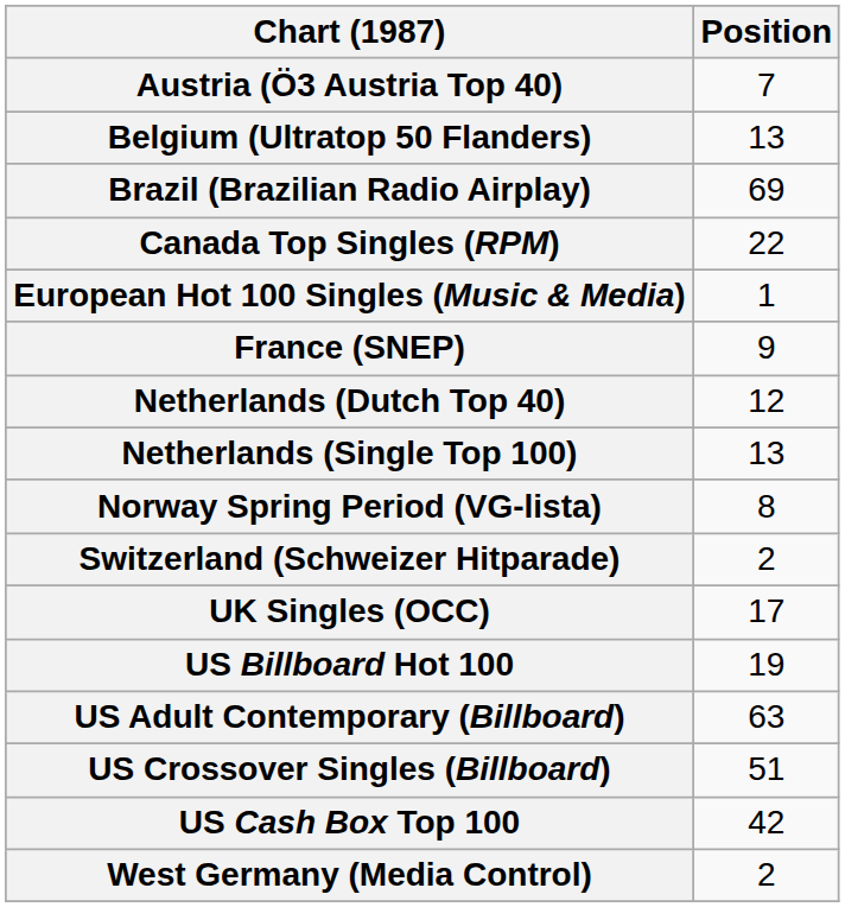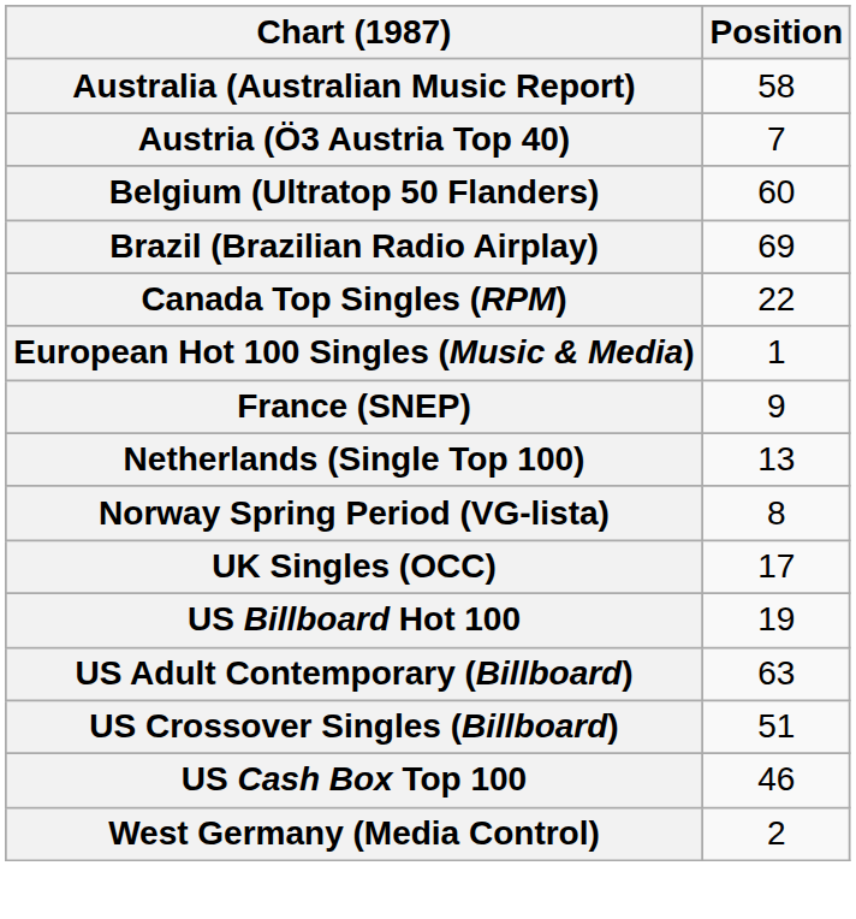+ row: Australia (Australian Music Report) | 58
Belgium (Ultratop 50 Flanders) | Position: 13 -> 60
- row: Netherlands (Dutch Top 40) | 12
- row: Switzerland (Schweizer Hitparade) | 2
US Cash Box Top 100 | Position: 42 -> 46
